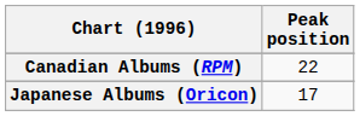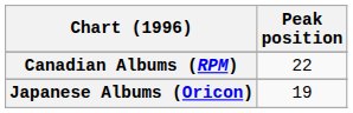Japanese Albums (Oricon) | Peak position: 17 -> 19
